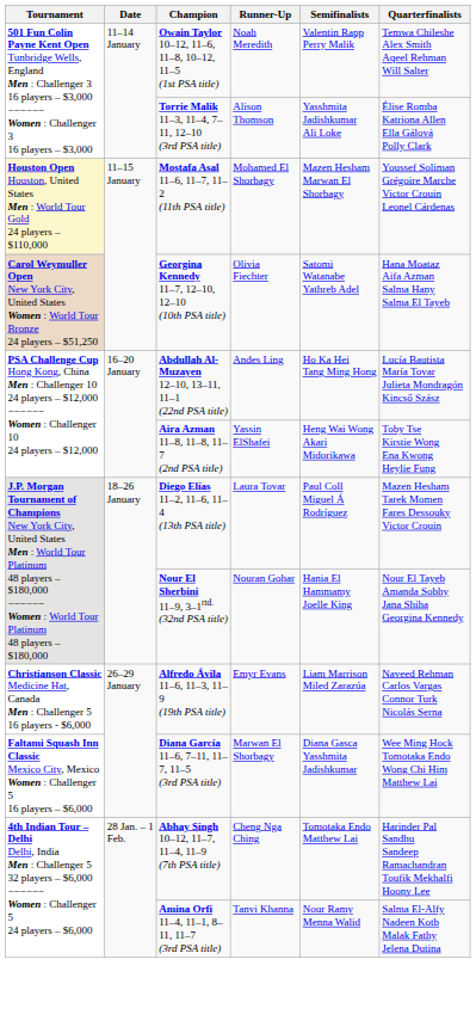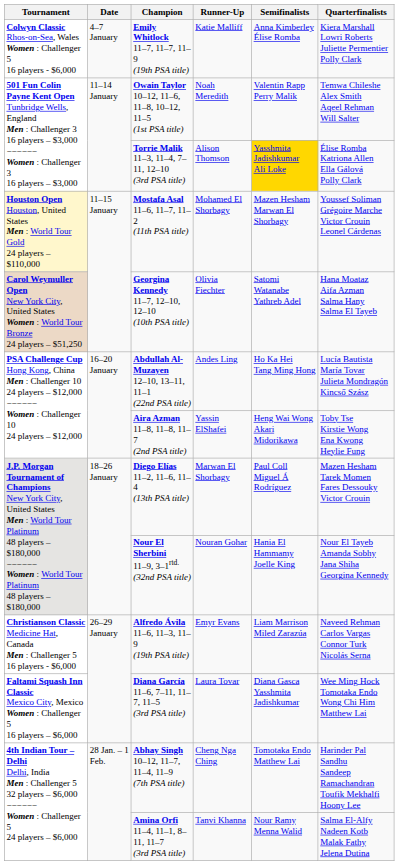+ row: Colwyn Classic Rhos-on-Sea, Wales Women : Challenger 5 16 players - $6,000 | 4–7 January | Emily Whitlock 11–7, 11–7, 11–9 (19th PSA title) | Katie Malliff | Anna Kimberley Élise Romba | Kiera Marshall Lowri Roberts Juliette Permentier Polly Clark
Torrie Malik 11–3, 11–4, 7–11, 12–10 (3rd PSA title) | Semifinalists: no background -> gold background
Diego Elías 11–2, 11–6, 11–4 (13th PSA title) | Runner-Up: Laura Tovar -> Marwan El Shorbagy
Diana García 11–6, 7–11, 11–7, 11–5 (3rd PSA title) | Runner-Up: Marwan El Shorbagy -> Laura Tovar
